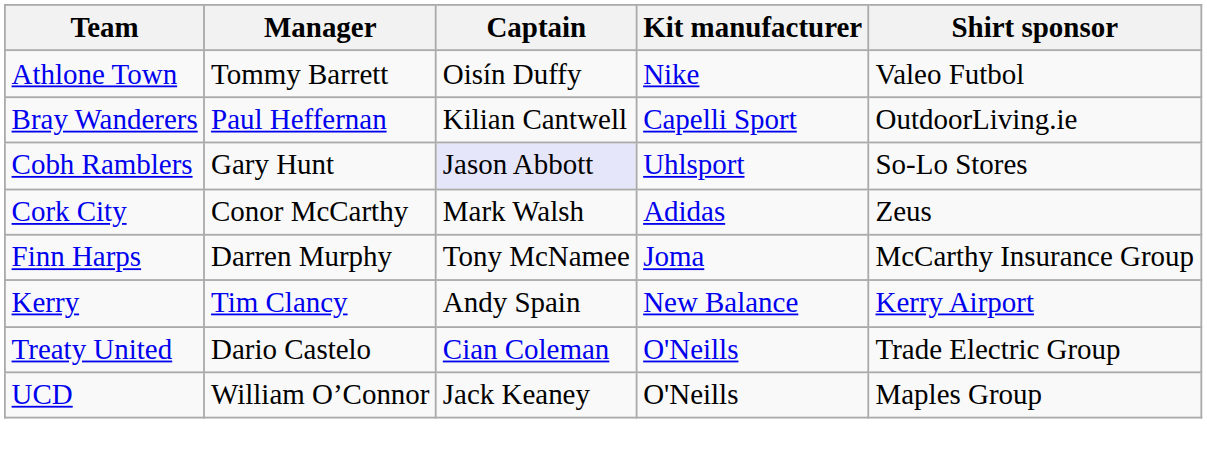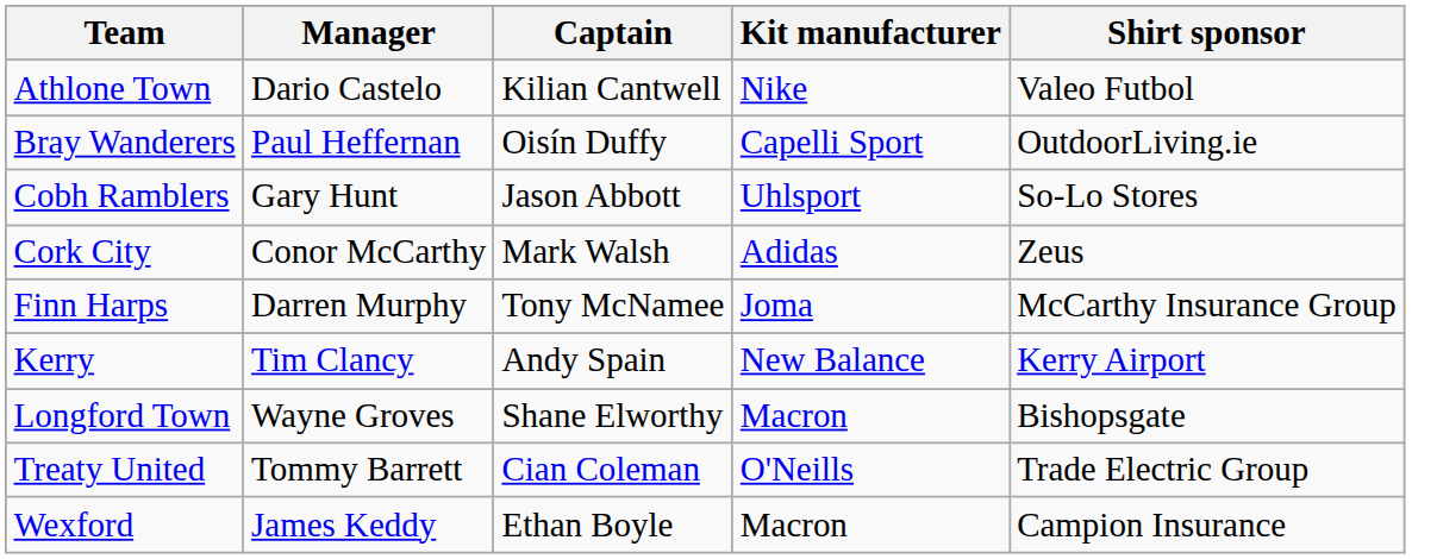Athlone Town | Manager: Tommy Barrett -> Dario Castelo
Athlone Town | Captain: Oisín Duffy -> Kilian Cantwell
Bray Wanderers | Captain: Kilian Cantwell -> Oisín Duffy
Cobh Ramblers | Captain: lavender background -> no background
+ row: Longford Town | Wayne Groves | Shane Elworthy | Macron | Bishopsgate
Treaty United | Manager: Dario Castelo -> Tommy Barrett
- row: UCD | William O’Connor | Jack Keaney | O'Neills | Maples Group
+ row: Wexford | James Keddy | Ethan Boyle | Macron | Campion Insurance
